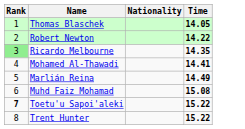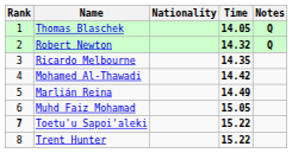+ column: Notes | Q | Q
Robert Newton | Time: 14.22 -> 14.32
Ricardo Melbourne | Rank: lightgreen background -> no background
Mohamed Al-Thawadi | Time: 14.41 -> 14.42
Muhd Faiz Mohamad | Time: 15.08 -> 15.05
